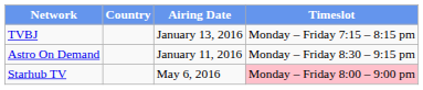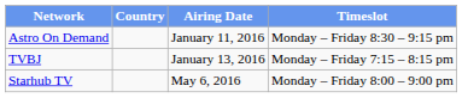rows swapped: Astro On Demand <-> TVBJ
Starhub TV | Timeslot: pink background -> no background
